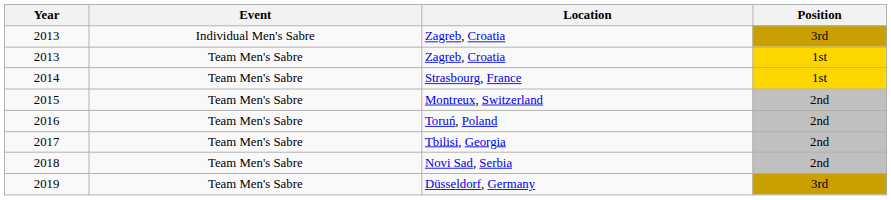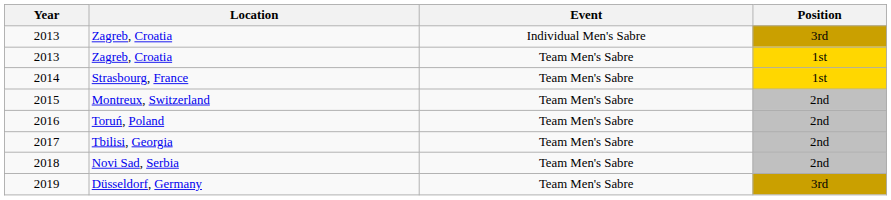columns swapped: Location <-> Event
